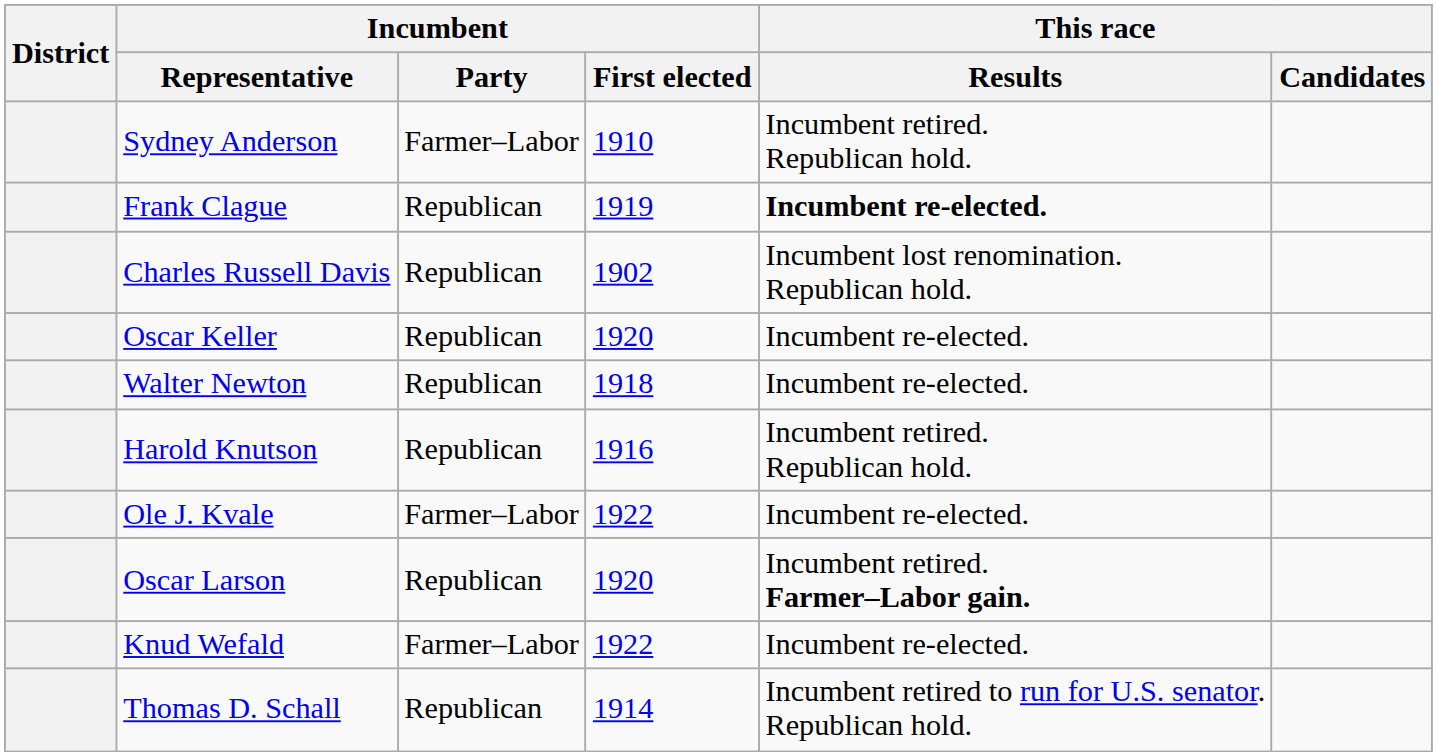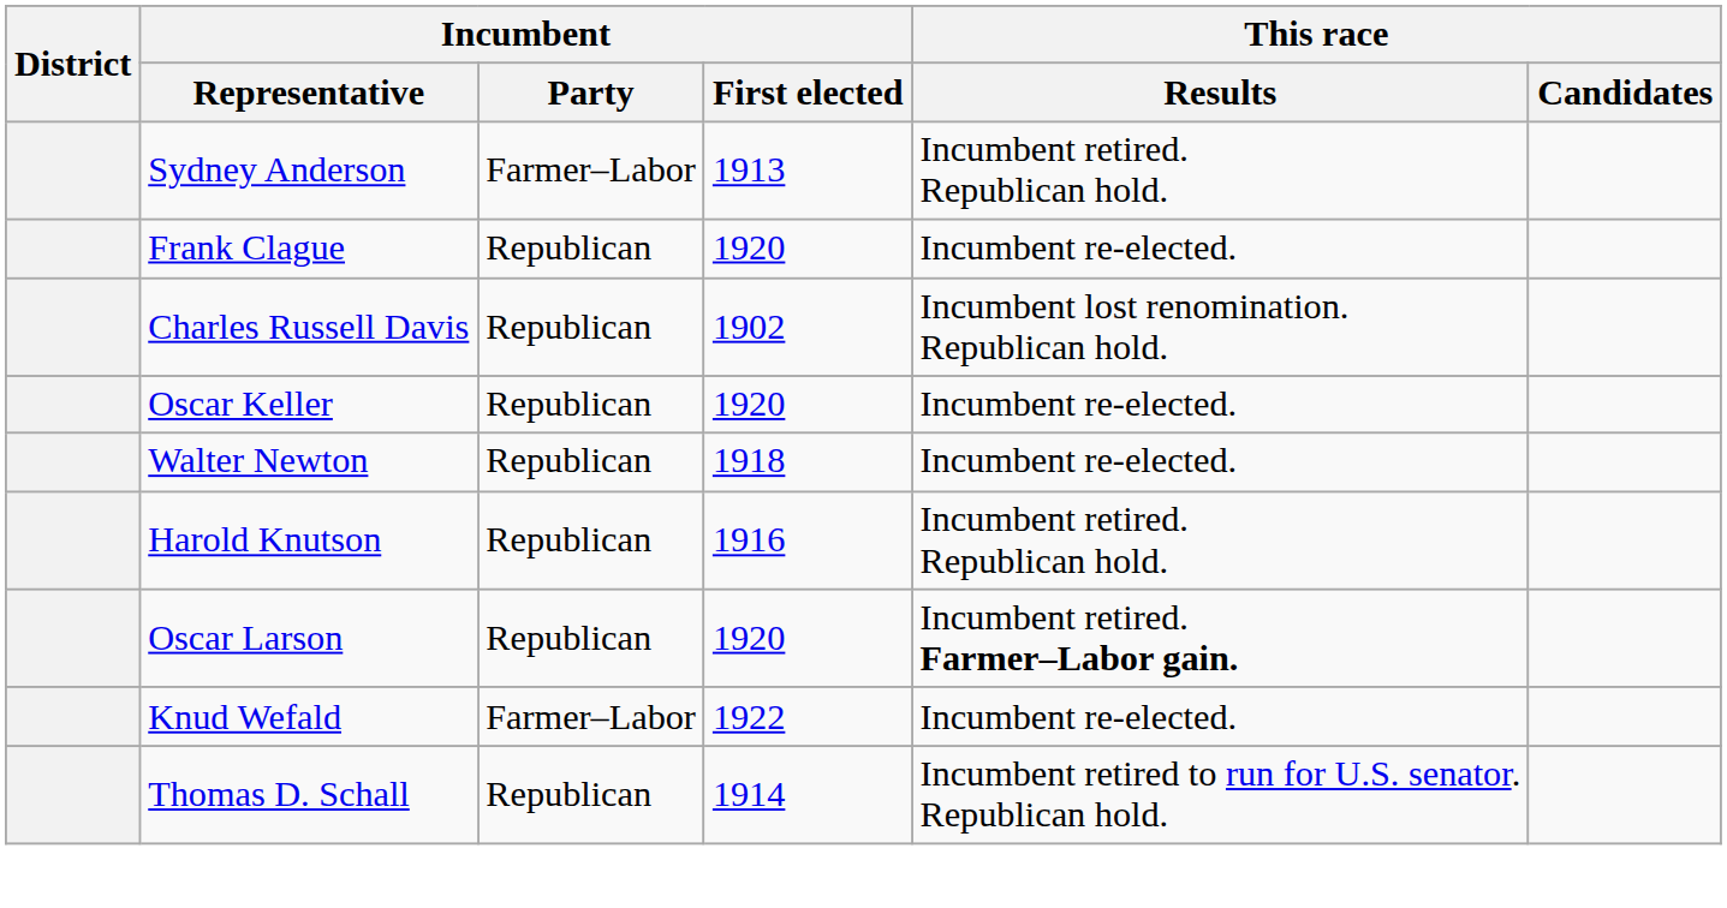Sydney Anderson | Incumbent / First elected: 1910 -> 1913
Frank Clague | Incumbent / First elected: 1919 -> 1920
Frank Clague | This race / Results: bold -> normal
- row: Ole J. Kvale | Farmer–Labor | 1922 | Incumbent re-elected.
